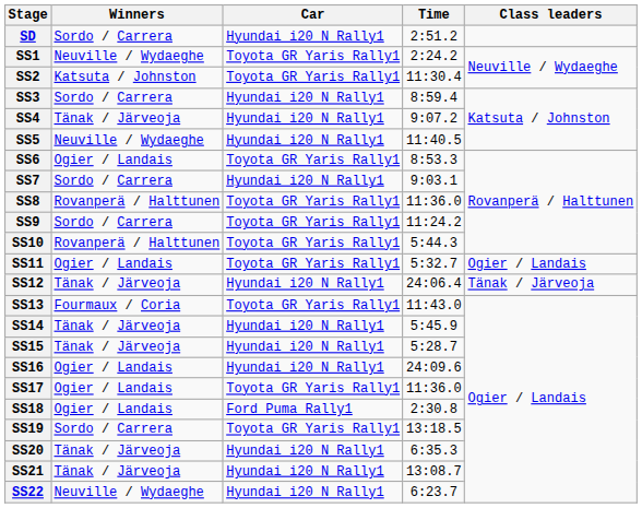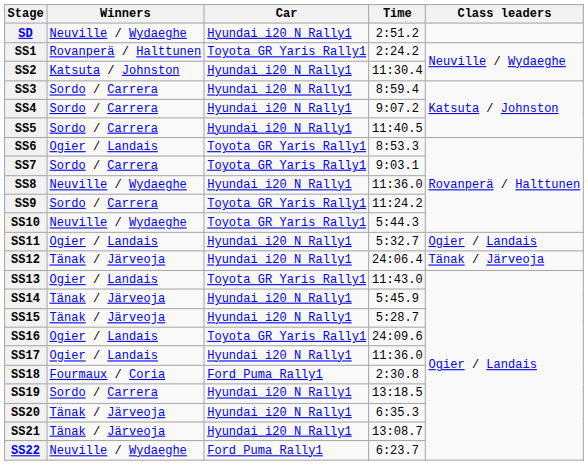SD | Winners: Sordo / Carrera -> Neuville / Wydaeghe
SS1 | Winners: Neuville / Wydaeghe -> Rovanperä / Halttunen
SS2 | Car: Toyota GR Yaris Rally1 -> Hyundai i20 N Rally1
SS4 | Winners: Tänak / Järveoja -> Sordo / Carrera
SS5 | Winners: Neuville / Wydaeghe -> Sordo / Carrera
SS7 | Car: Hyundai i20 N Rally1 -> Toyota GR Yaris Rally1
SS8 | Winners: Rovanperä / Halttunen -> Neuville / Wydaeghe
SS8 | Car: Toyota GR Yaris Rally1 -> Hyundai i20 N Rally1
SS10 | Winners: Rovanperä / Halttunen -> Neuville / Wydaeghe
SS11 | Car: Toyota GR Yaris Rally1 -> Hyundai i20 N Rally1
SS13 | Winners: Fourmaux / Coria -> Ogier / Landais
SS16 | Car: Hyundai i20 N Rally1 -> Toyota GR Yaris Rally1
SS17 | Car: Toyota GR Yaris Rally1 -> Hyundai i20 N Rally1
SS18 | Winners: Ogier / Landais -> Fourmaux / Coria
SS19 | Car: Toyota GR Yaris Rally1 -> Hyundai i20 N Rally1
SS22 | Car: Hyundai i20 N Rally1 -> Ford Puma Rally1
